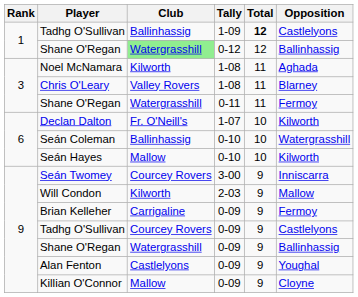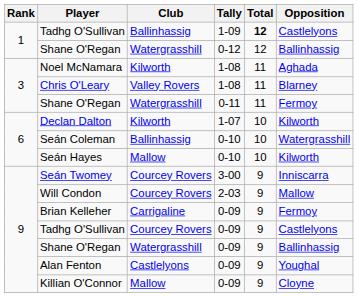Shane O'Regan / 0-12 | Club: lightgreen background -> no background
Declan Dalton | Club: Fr. O'Neill's -> Kilworth
Will Condon | Club: Kilworth -> Courcey Rovers
